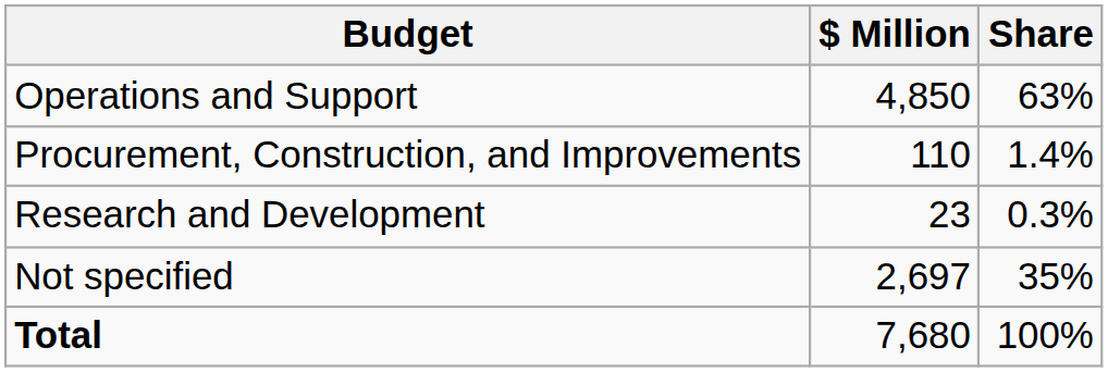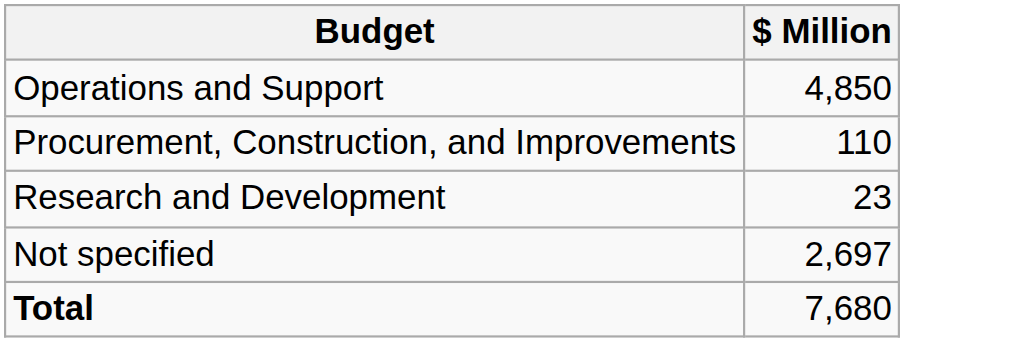- column: Share | 63% | 1.4% | 0.3% | 35% | 100%
